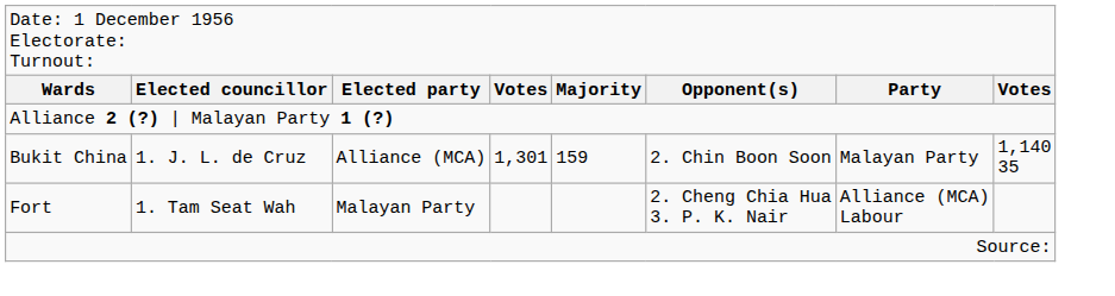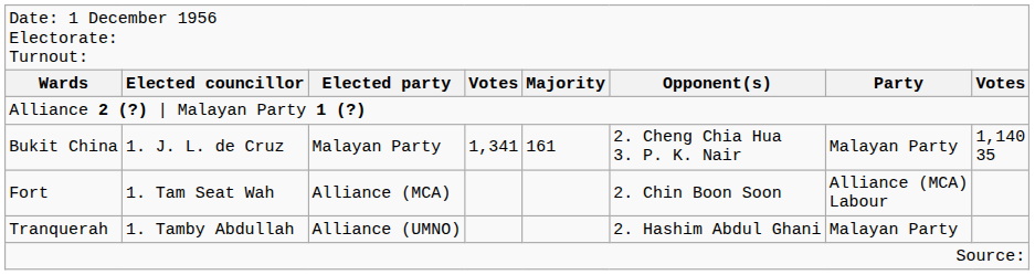Bukit China | column 3: Alliance (MCA) -> Malayan Party
Bukit China | column 4: 1,301 -> 1,341
Bukit China | column 5: 159 -> 161
Bukit China | column 6: 2. Chin Boon Soon -> 2. Cheng Chia Hua 3. P. K. Nair
Fort | column 3: Malayan Party -> Alliance (MCA)
Fort | column 6: 2. Cheng Chia Hua 3. P. K. Nair -> 2. Chin Boon Soon
+ row: Tranquerah | 1. Tamby Abdullah | Alliance (UMNO) | 2. Hashim Abdul Ghani | Malayan Party
